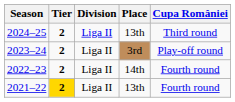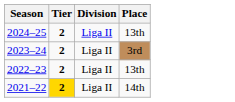- column: Cupa României | Third round | Play-off round | Fourth round | Fourth round
2022–23 | Place: 14th -> 13th
2021–22 | Place: 13th -> 14th
